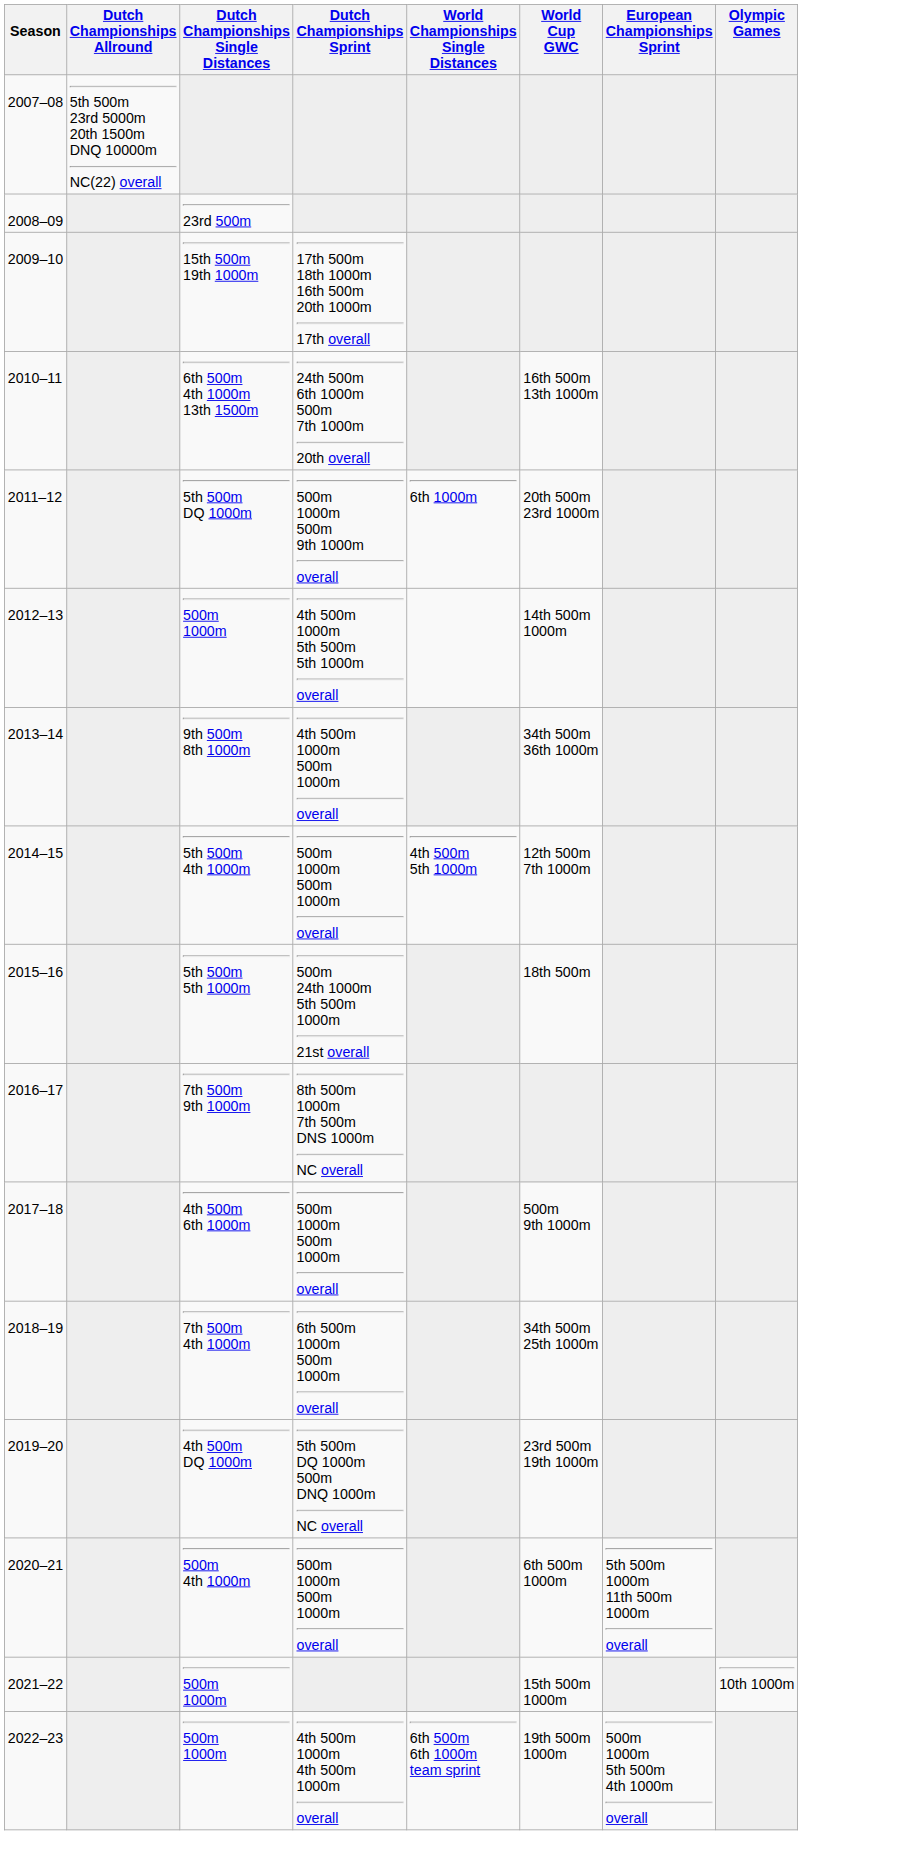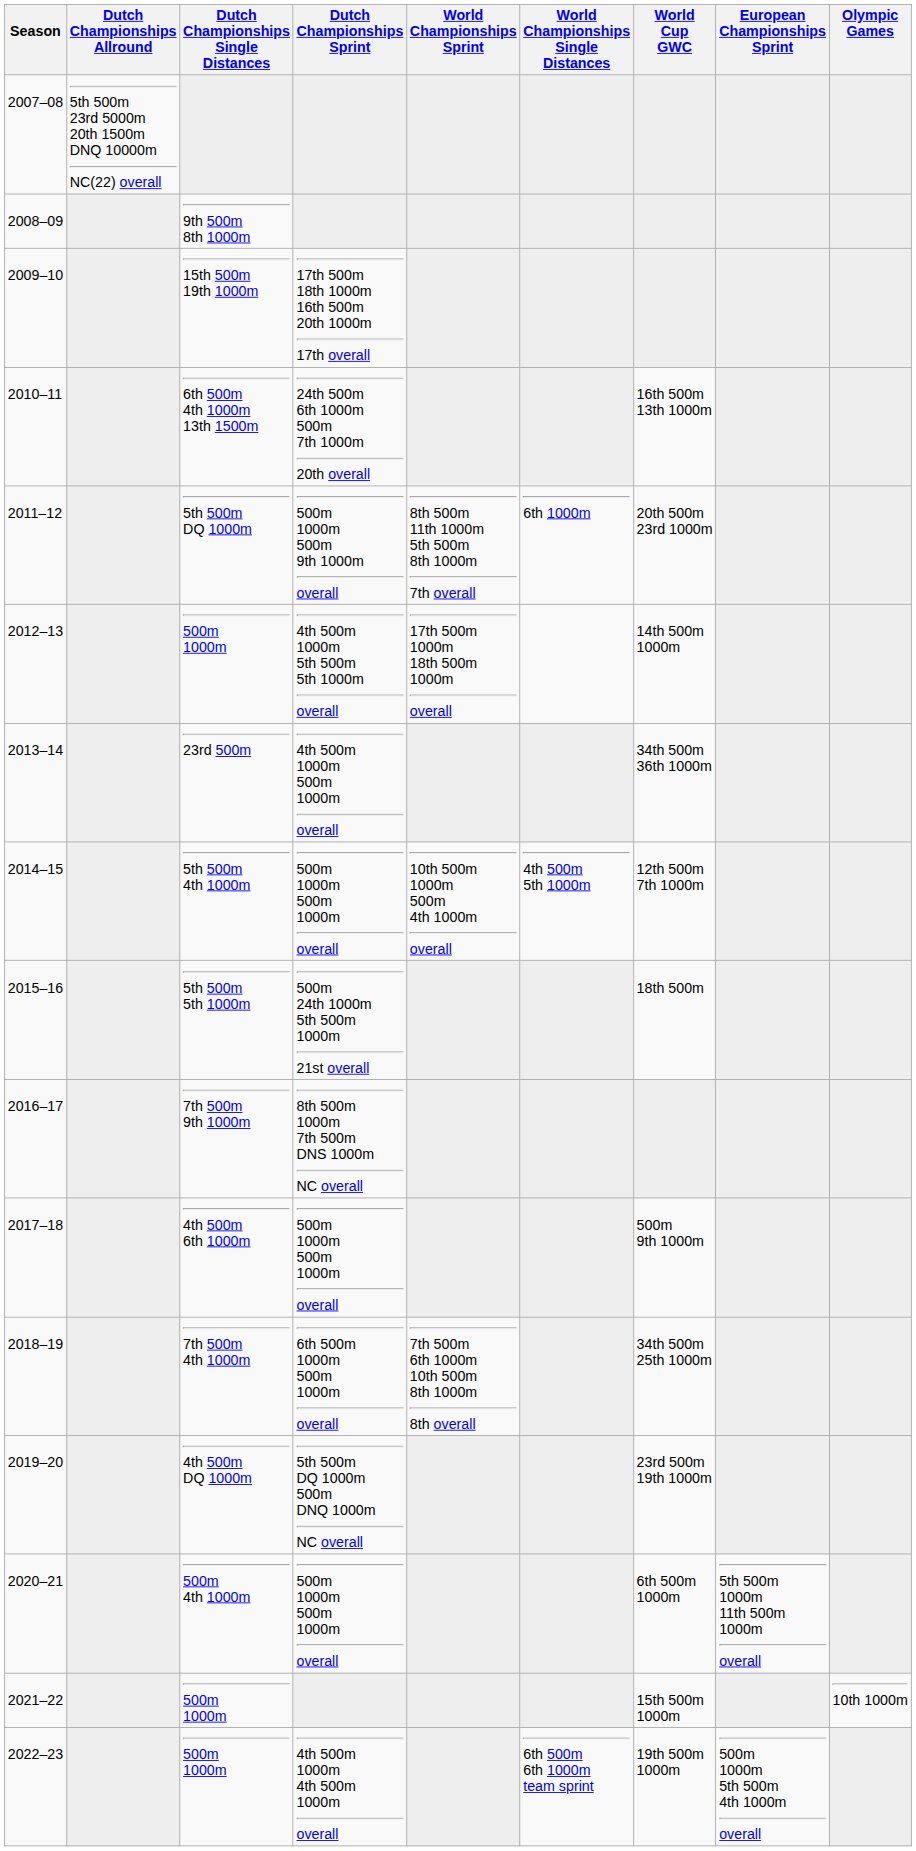+ column: World Championships Sprint | 8th 500m 11th 1000m 5th 500m 8th 1000m 7th overall | 17th 500m 1000m 18th 500m 1000m overall | 10th 500m 1000m 500m 4th 1000m overall | 7th 500m 6th 1000m 10th 500m 8th 1000m 8th overall
2008–09 | Dutch Championships Single Distances: 23rd 500m -> 9th 500m 8th 1000m
2013–14 | Dutch Championships Single Distances: 9th 500m 8th 1000m -> 23rd 500m
